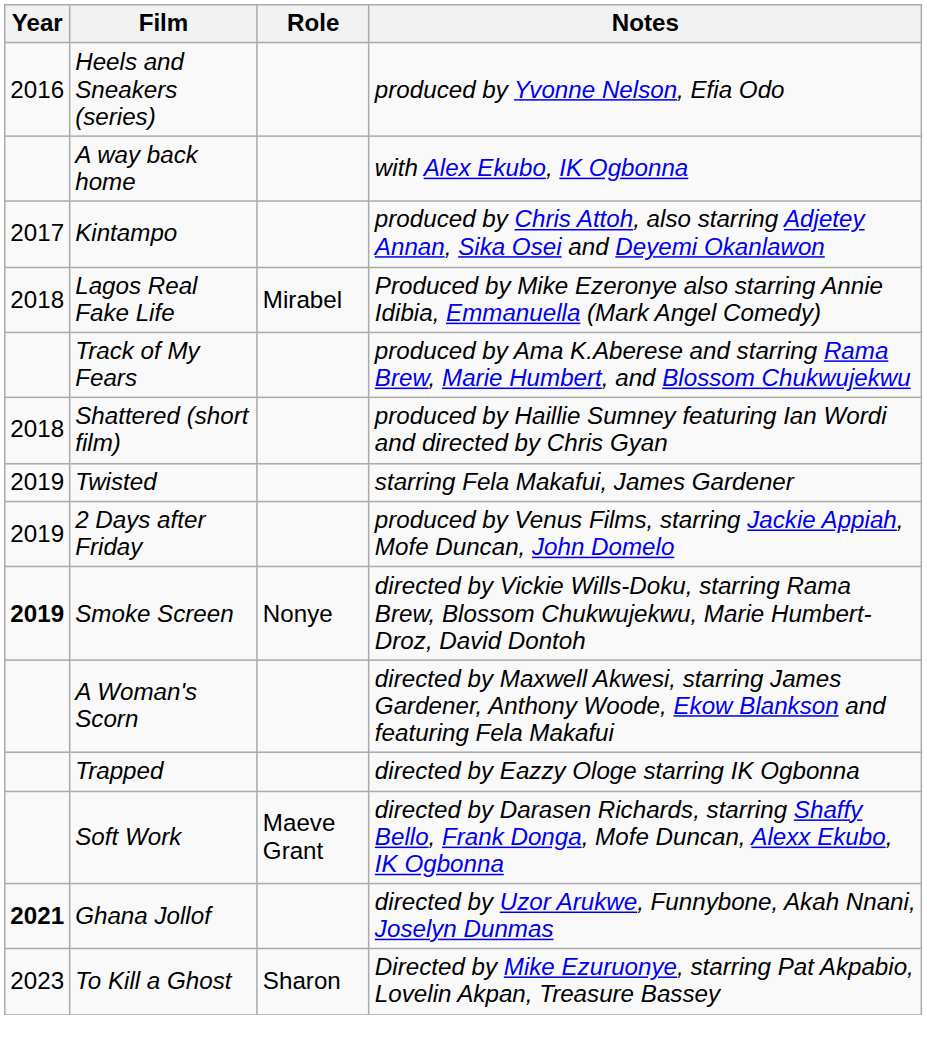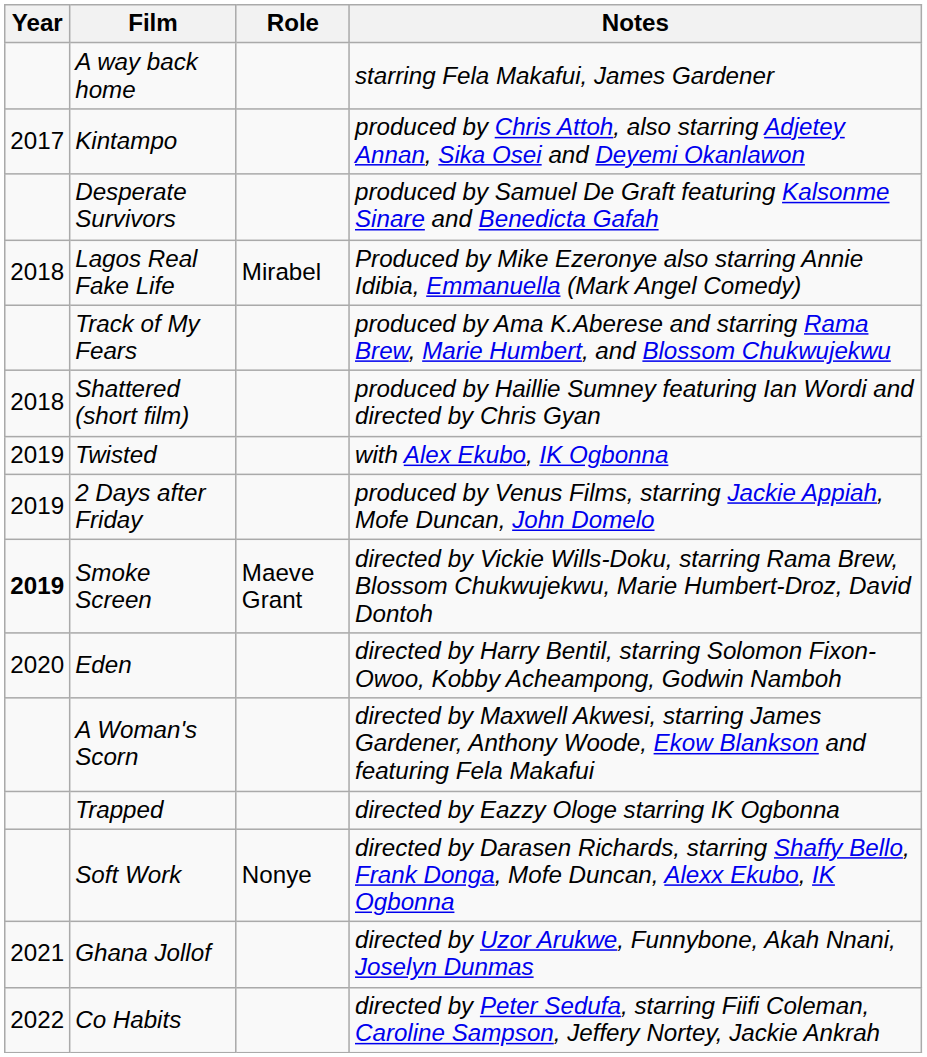- row: 2016 | Heels and Sneakers (series) | produced by Yvonne Nelson, Efia Odo
A way back home | Notes: with Alex Ekubo, IK Ogbonna -> starring Fela Makafui, James Gardener
+ row: Desperate Survivors | produced by Samuel De Graft featuring Kalsonme Sinare and Benedicta Gafah
Twisted | Notes: starring Fela Makafui, James Gardener -> with Alex Ekubo, IK Ogbonna
Smoke Screen | Role: Nonye -> Maeve Grant
+ row: 2020 | Eden | directed by Harry Bentil, starring Solomon Fixon-Owoo, Kobby Acheampong, Godwin Namboh
Soft Work | Role: Maeve Grant -> Nonye
Ghana Jollof | Year: bold -> normal
+ row: 2022 | Co Habits | directed by Peter Sedufa, starring Fiifi Coleman, Caroline Sampson, Jeffery Nortey, Jackie Ankrah
- row: 2023 | To Kill a Ghost | Sharon | Directed by Mike Ezuruonye, starring Pat Akpabio, Lovelin Akpan, Treasure Bassey
